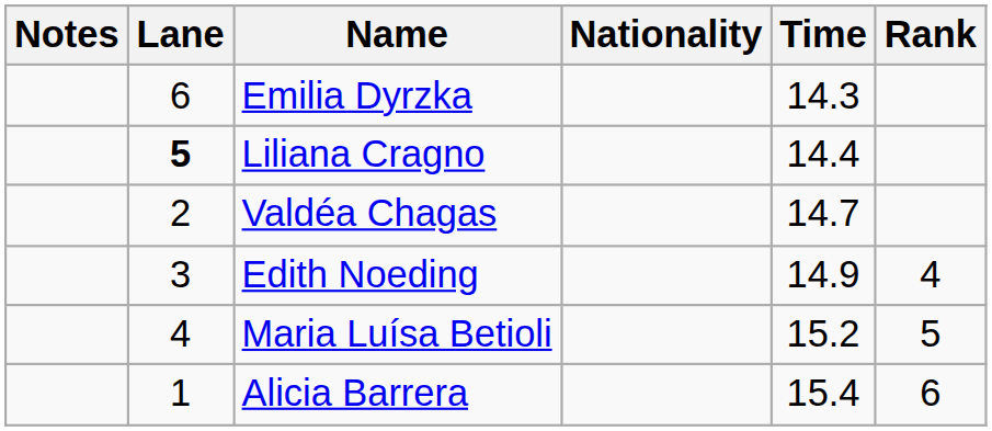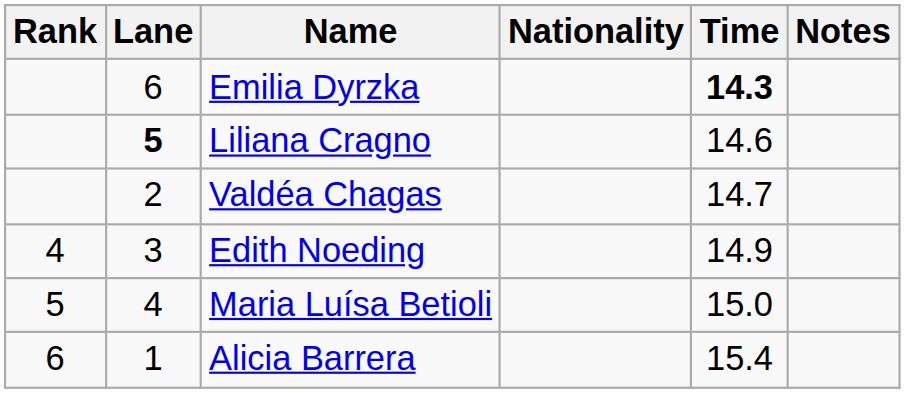columns swapped: Rank <-> Notes
Emilia Dyrzka | Time: normal -> bold
Liliana Cragno | Time: 14.4 -> 14.6
Maria Luísa Betioli | Time: 15.2 -> 15.0
